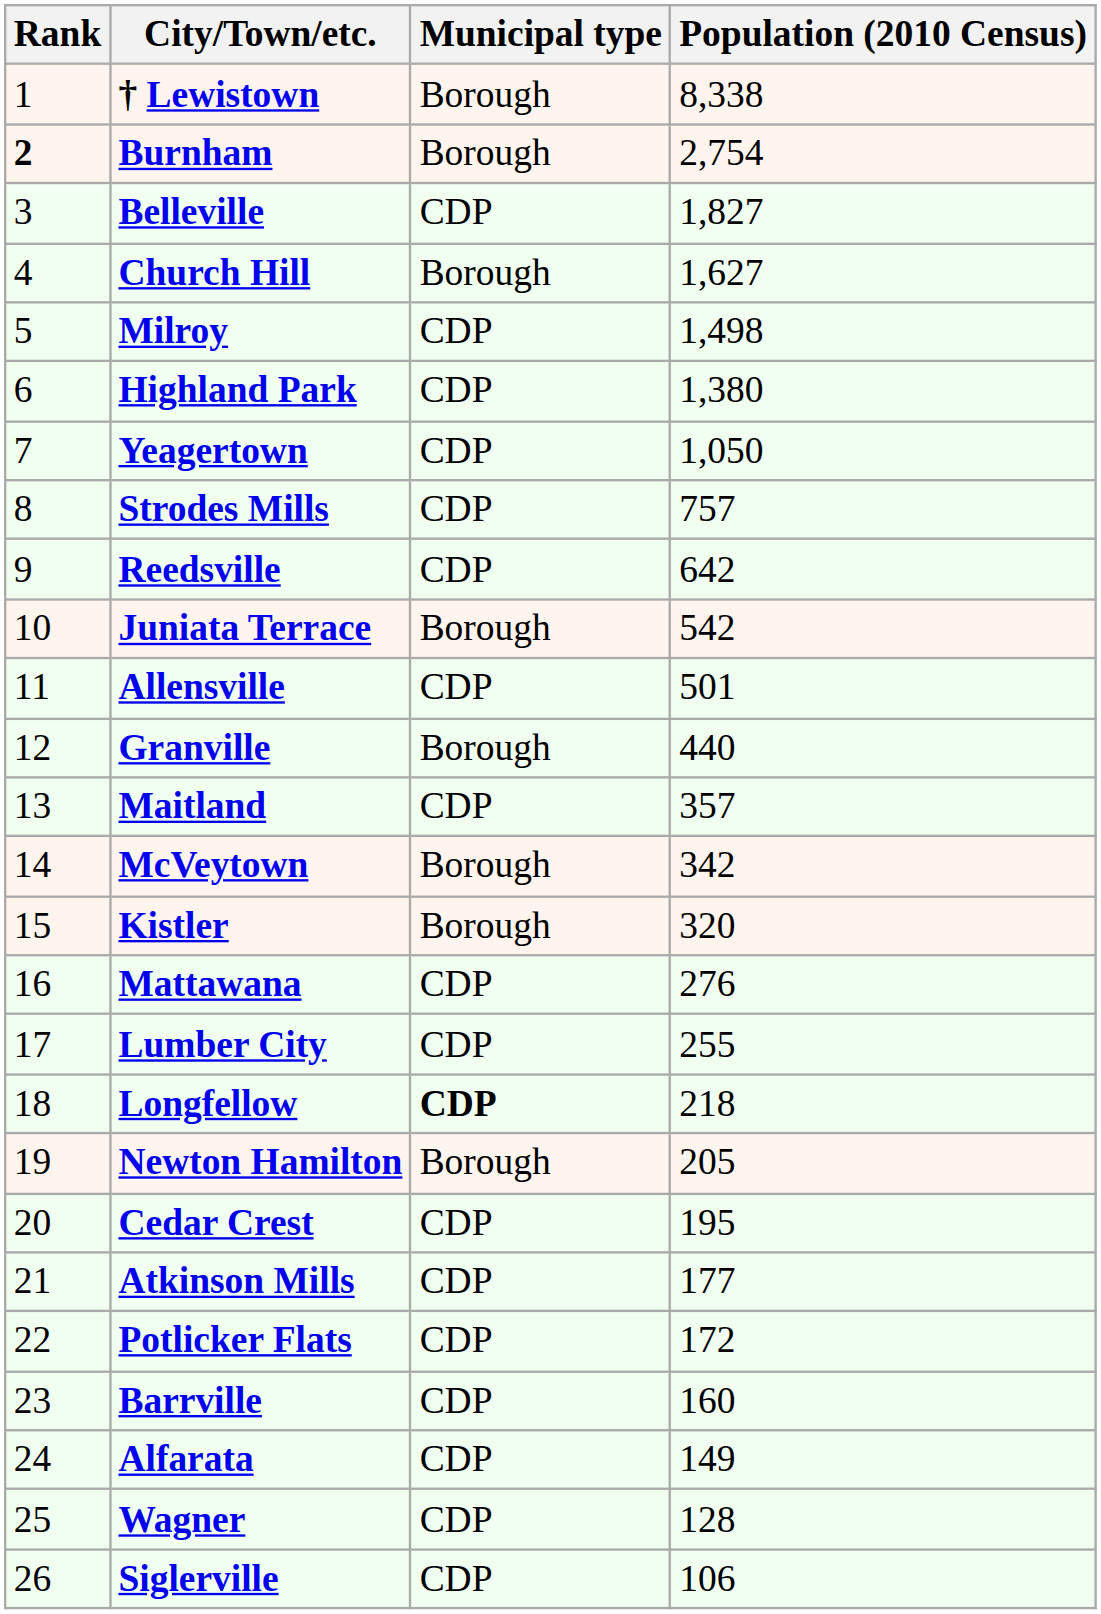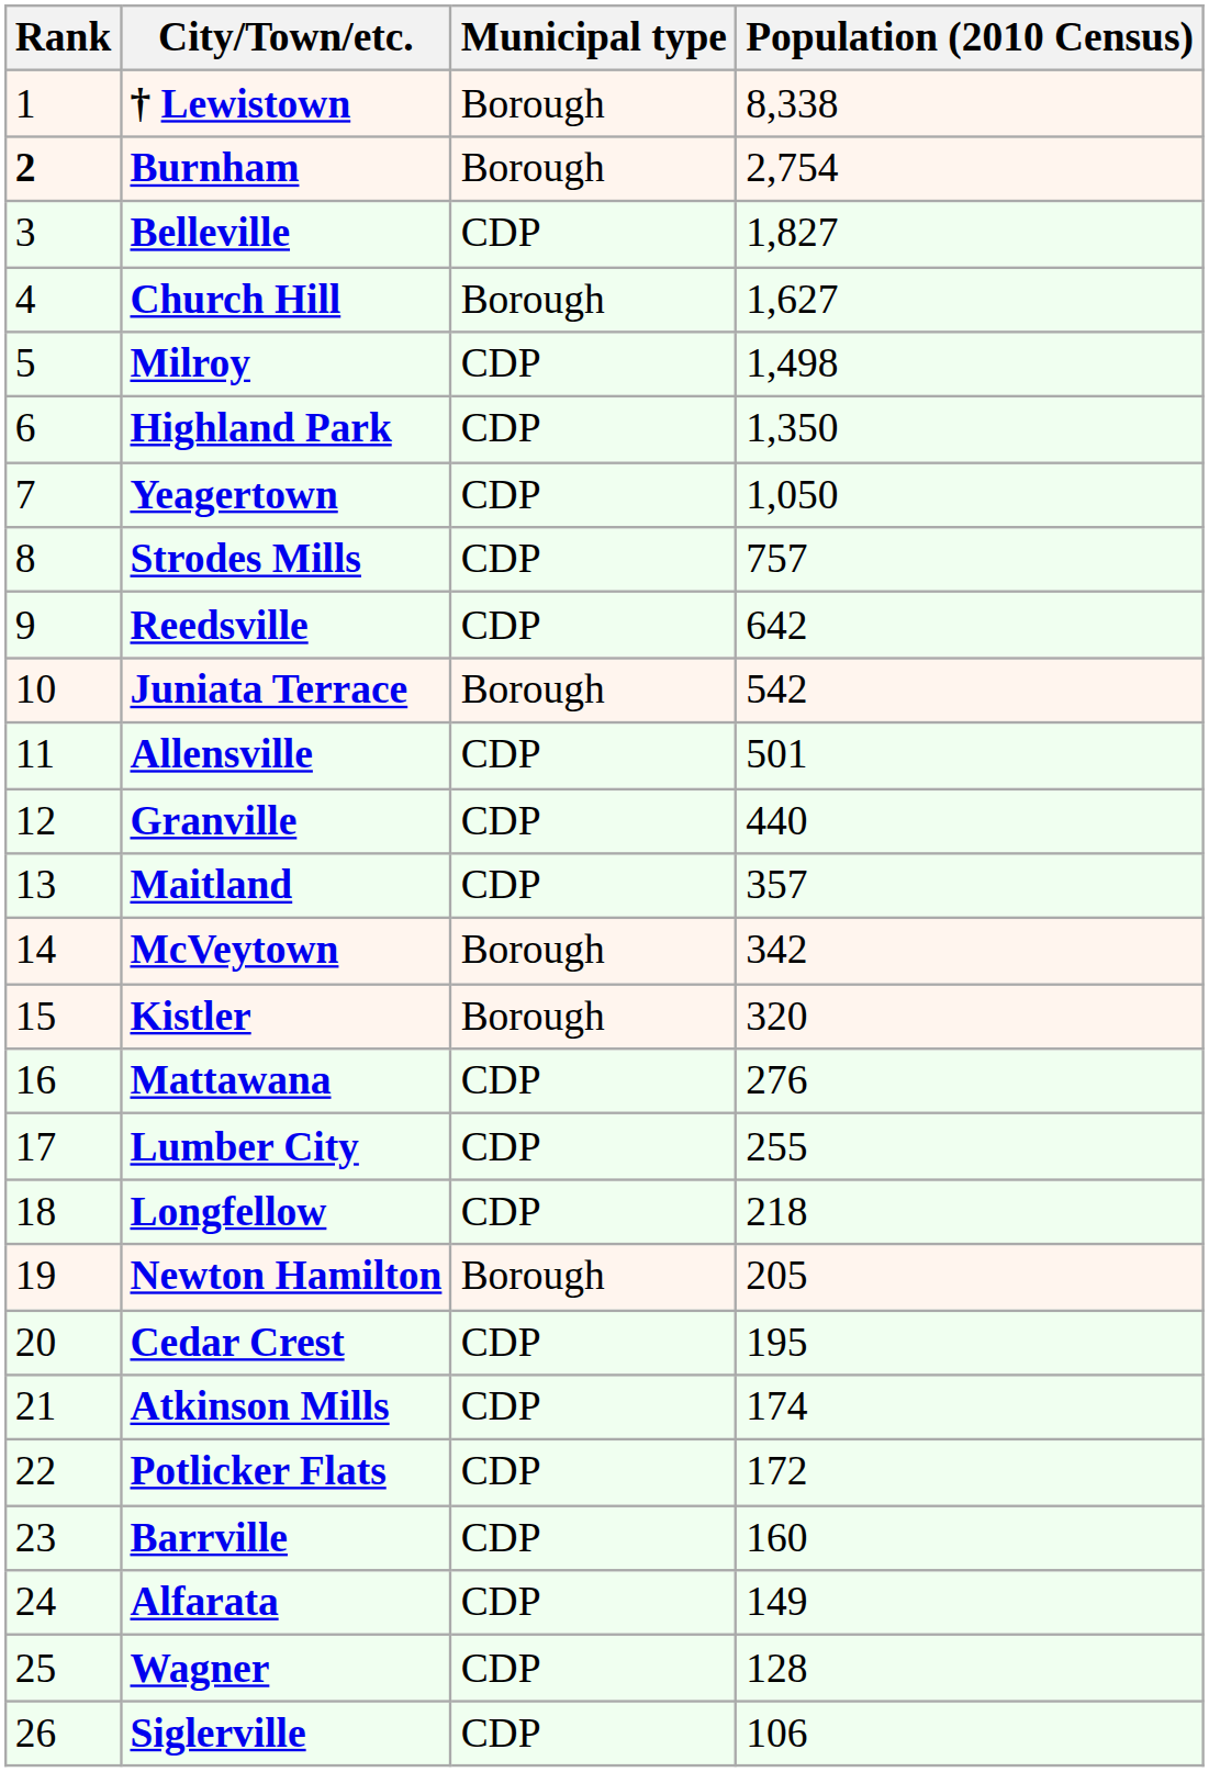Highland Park | Population (2010 Census): 1,380 -> 1,350
Granville | Municipal type: Borough -> CDP
Longfellow | Municipal type: bold -> normal
Atkinson Mills | Population (2010 Census): 177 -> 174
